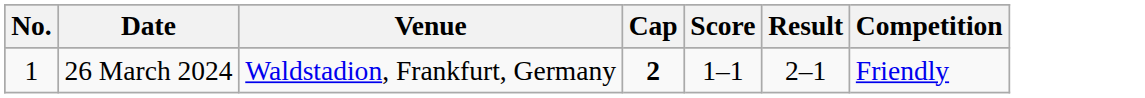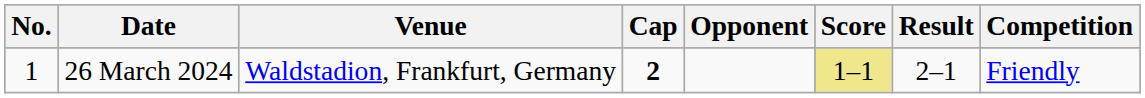+ column: Opponent
26 March 2024 | Score: no background -> khaki background
